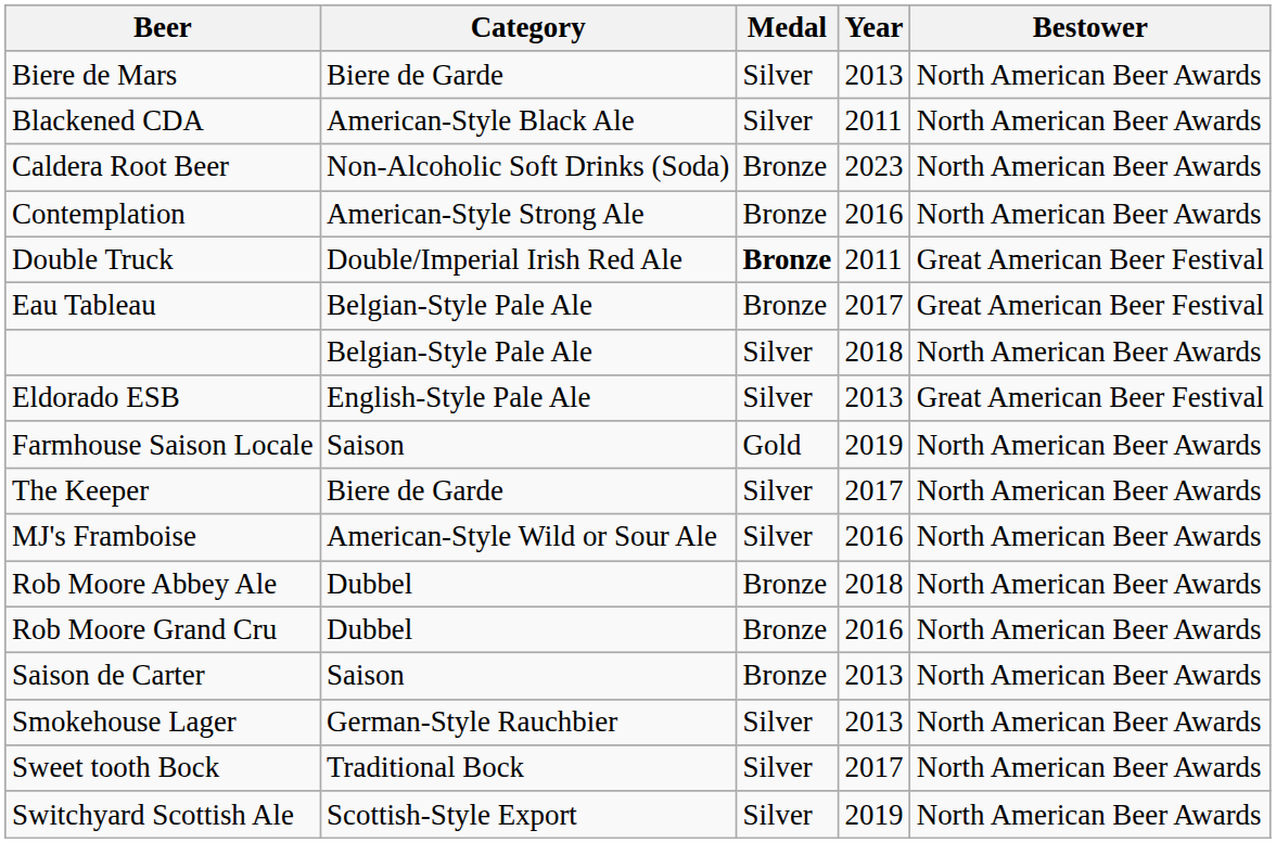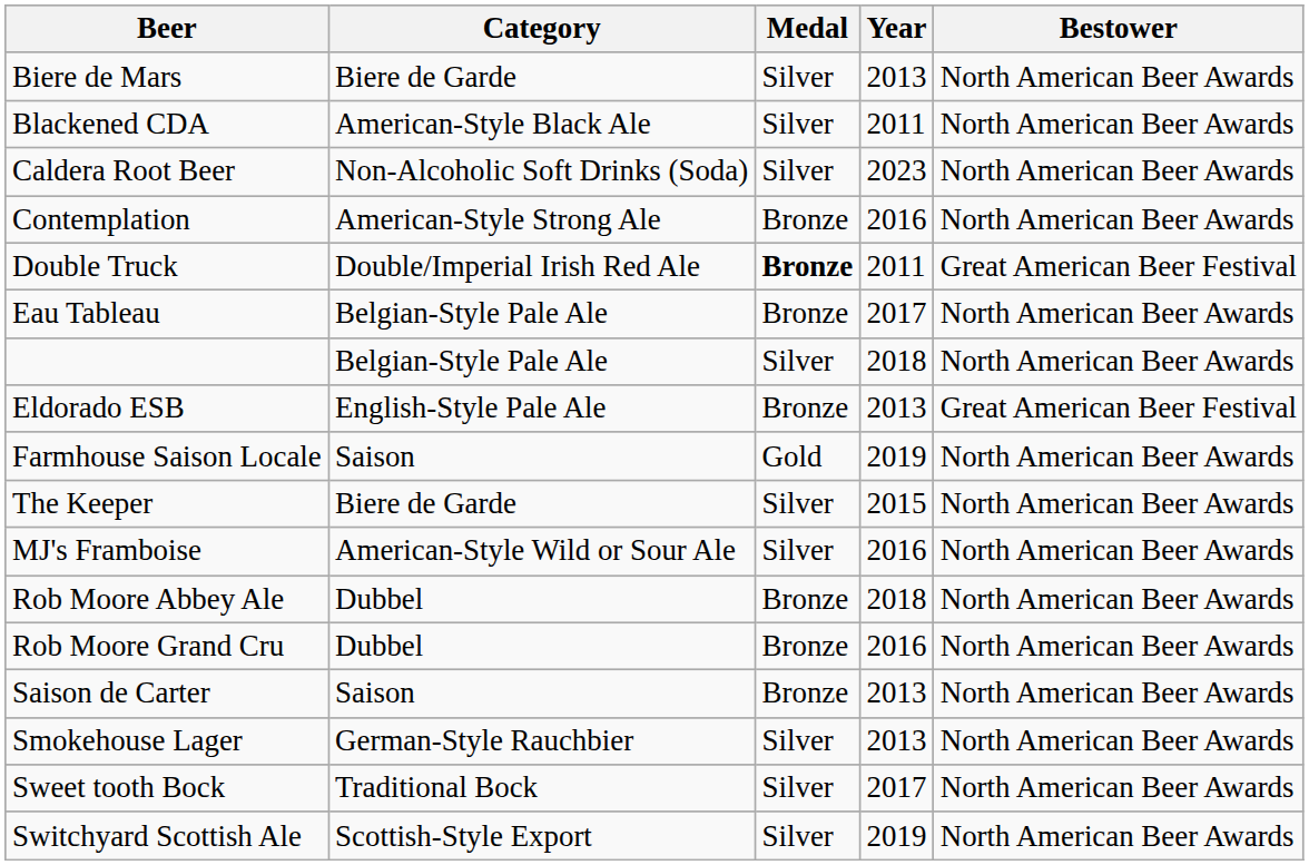Caldera Root Beer | Medal: Bronze -> Silver
Eau Tableau | Bestower: Great American Beer Festival -> North American Beer Awards
Eldorado ESB | Medal: Silver -> Bronze
The Keeper | Year: 2017 -> 2015
